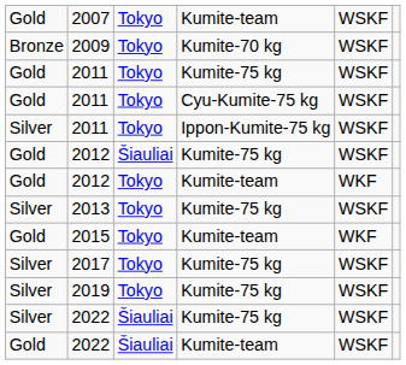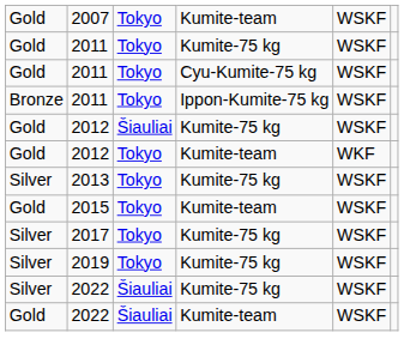- row: Bronze | 2009 | Tokyo | Kumite-70 kg | WSKF
2011 / Ippon-Kumite-75 kg | column 1: Silver -> Bronze
2015 | column 5: WKF -> WSKF
